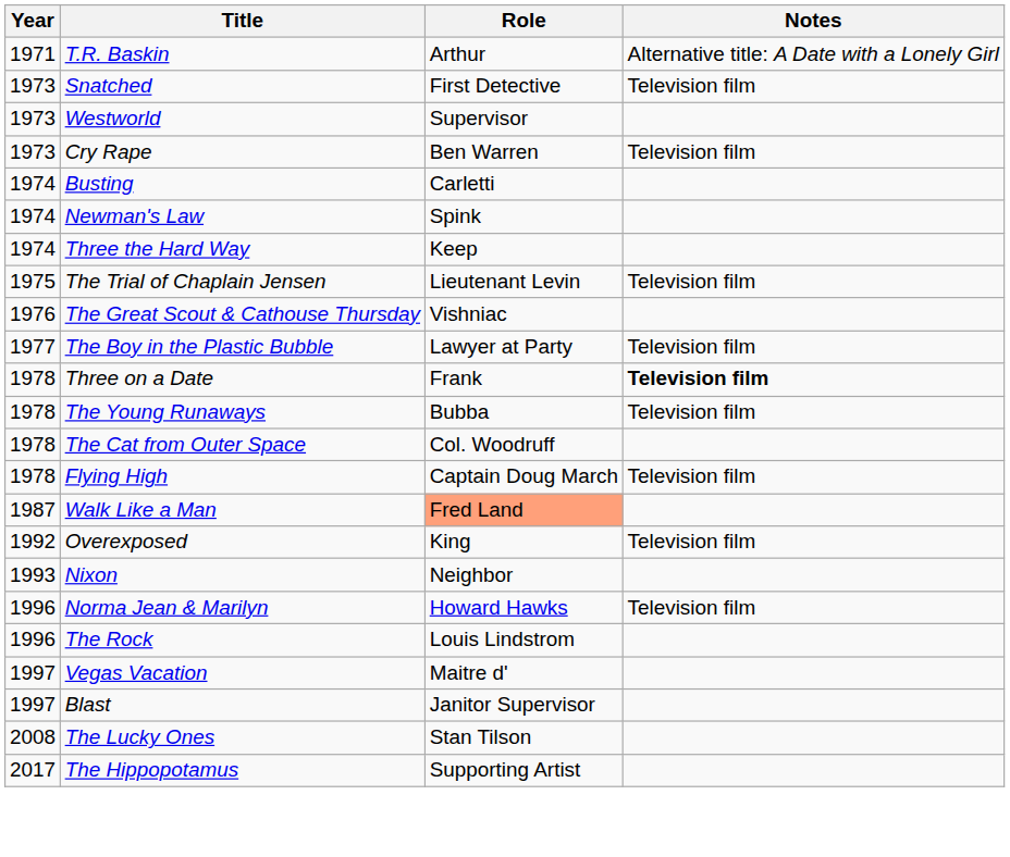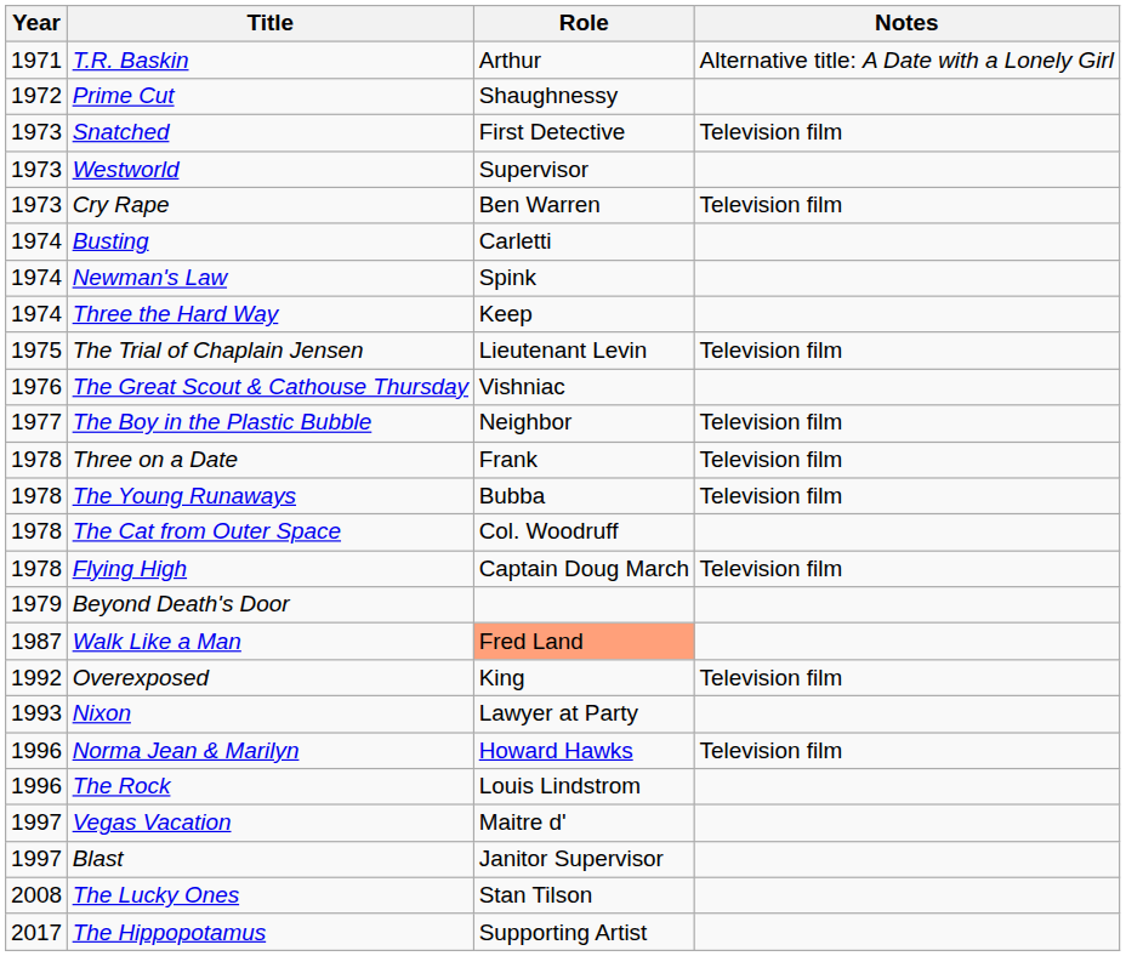+ row: 1972 | Prime Cut | Shaughnessy
The Boy in the Plastic Bubble | Role: Lawyer at Party -> Neighbor
Three on a Date | Notes: bold -> normal
+ row: 1979 | Beyond Death's Door
Nixon | Role: Neighbor -> Lawyer at Party
